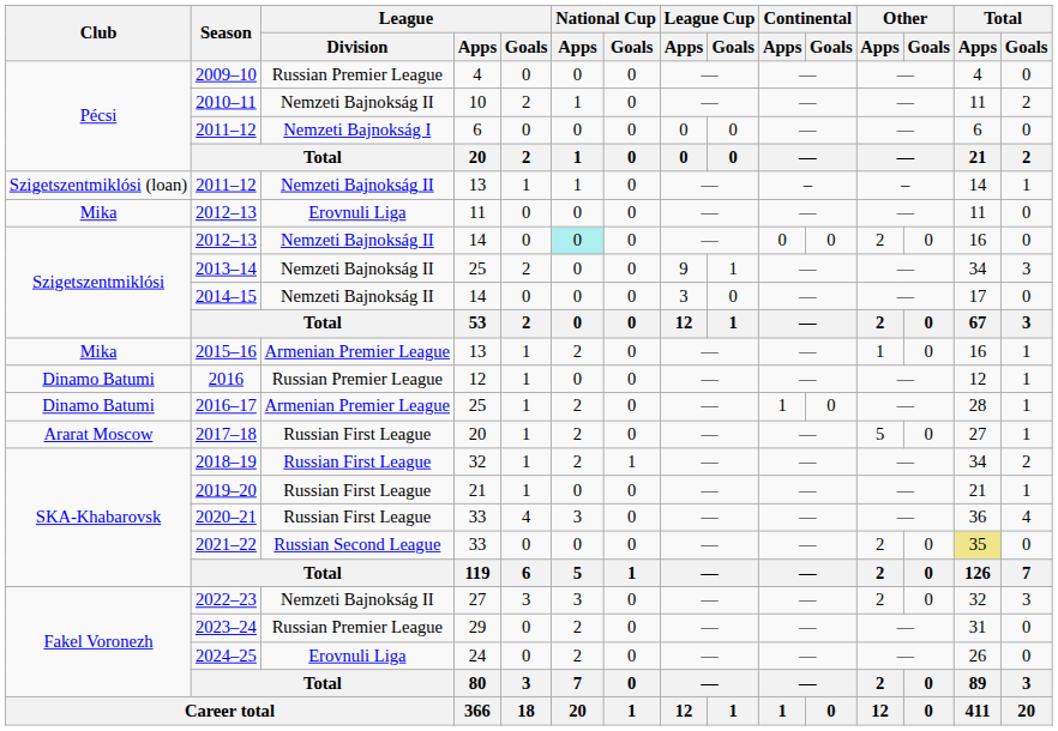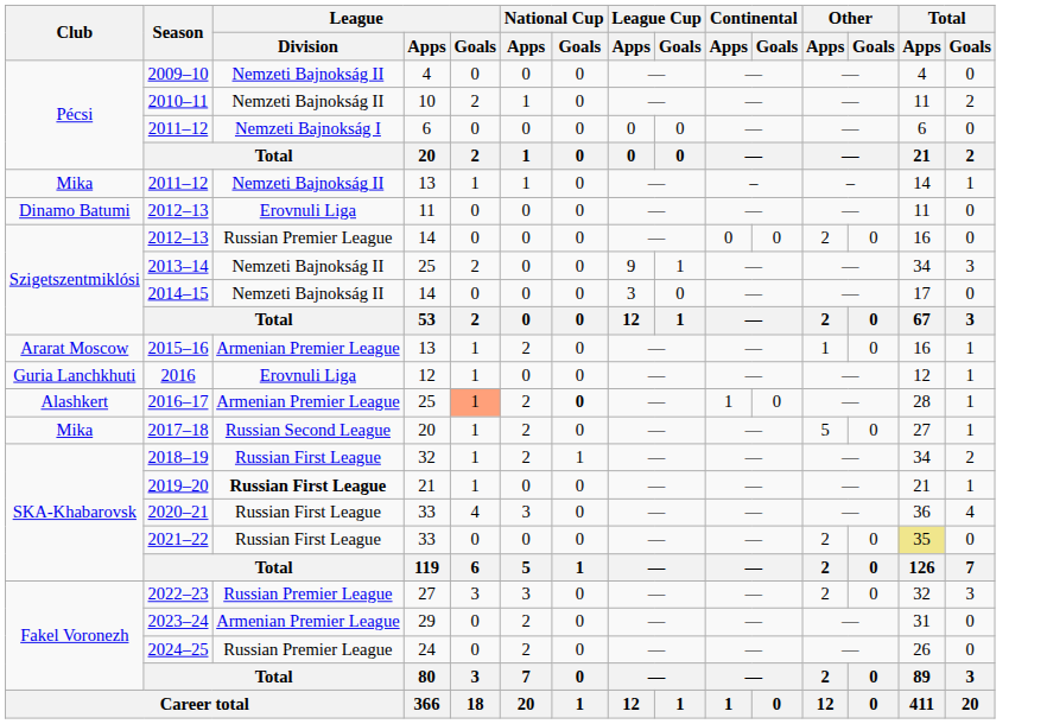2009–10 | League / Division: Russian Premier League -> Nemzeti Bajnokság II
2011–12 / 13 | Club: Szigetszentmiklósi (loan) -> Mika
2012–13 / 11 | Club: Mika -> Dinamo Batumi
2012–13 / 14 | League / Division: Nemzeti Bajnokság II -> Russian Premier League
2012–13 / 14 | National Cup / Apps: paleturquoise background -> no background
2015–16 | Club: Mika -> Ararat Moscow
2016 | Club: Dinamo Batumi -> Guria Lanchkhuti
2016 | League / Division: Russian Premier League -> Erovnuli Liga
2016–17 | Club: Dinamo Batumi -> Alashkert
2016–17 | League / Goals: no background -> lightsalmon background
2016–17 | National Cup / Goals: normal -> bold
2017–18 | Club: Ararat Moscow -> Mika
2017–18 | League / Division: Russian First League -> Russian Second League
2019–20 | League / Division: normal -> bold
2021–22 | League / Division: Russian Second League -> Russian First League
2022–23 | League / Division: Nemzeti Bajnokság II -> Russian Premier League
2023–24 | League / Division: Russian Premier League -> Armenian Premier League
2024–25 | League / Division: Erovnuli Liga -> Russian Premier League
